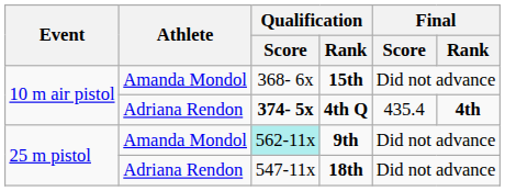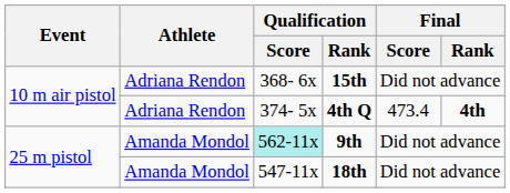15th | Athlete: Amanda Mondol -> Adriana Rendon
4th Q | Qualification / Score: bold -> normal
4th Q | Final / Score: 435.4 -> 473.4
18th | Athlete: Adriana Rendon -> Amanda Mondol
